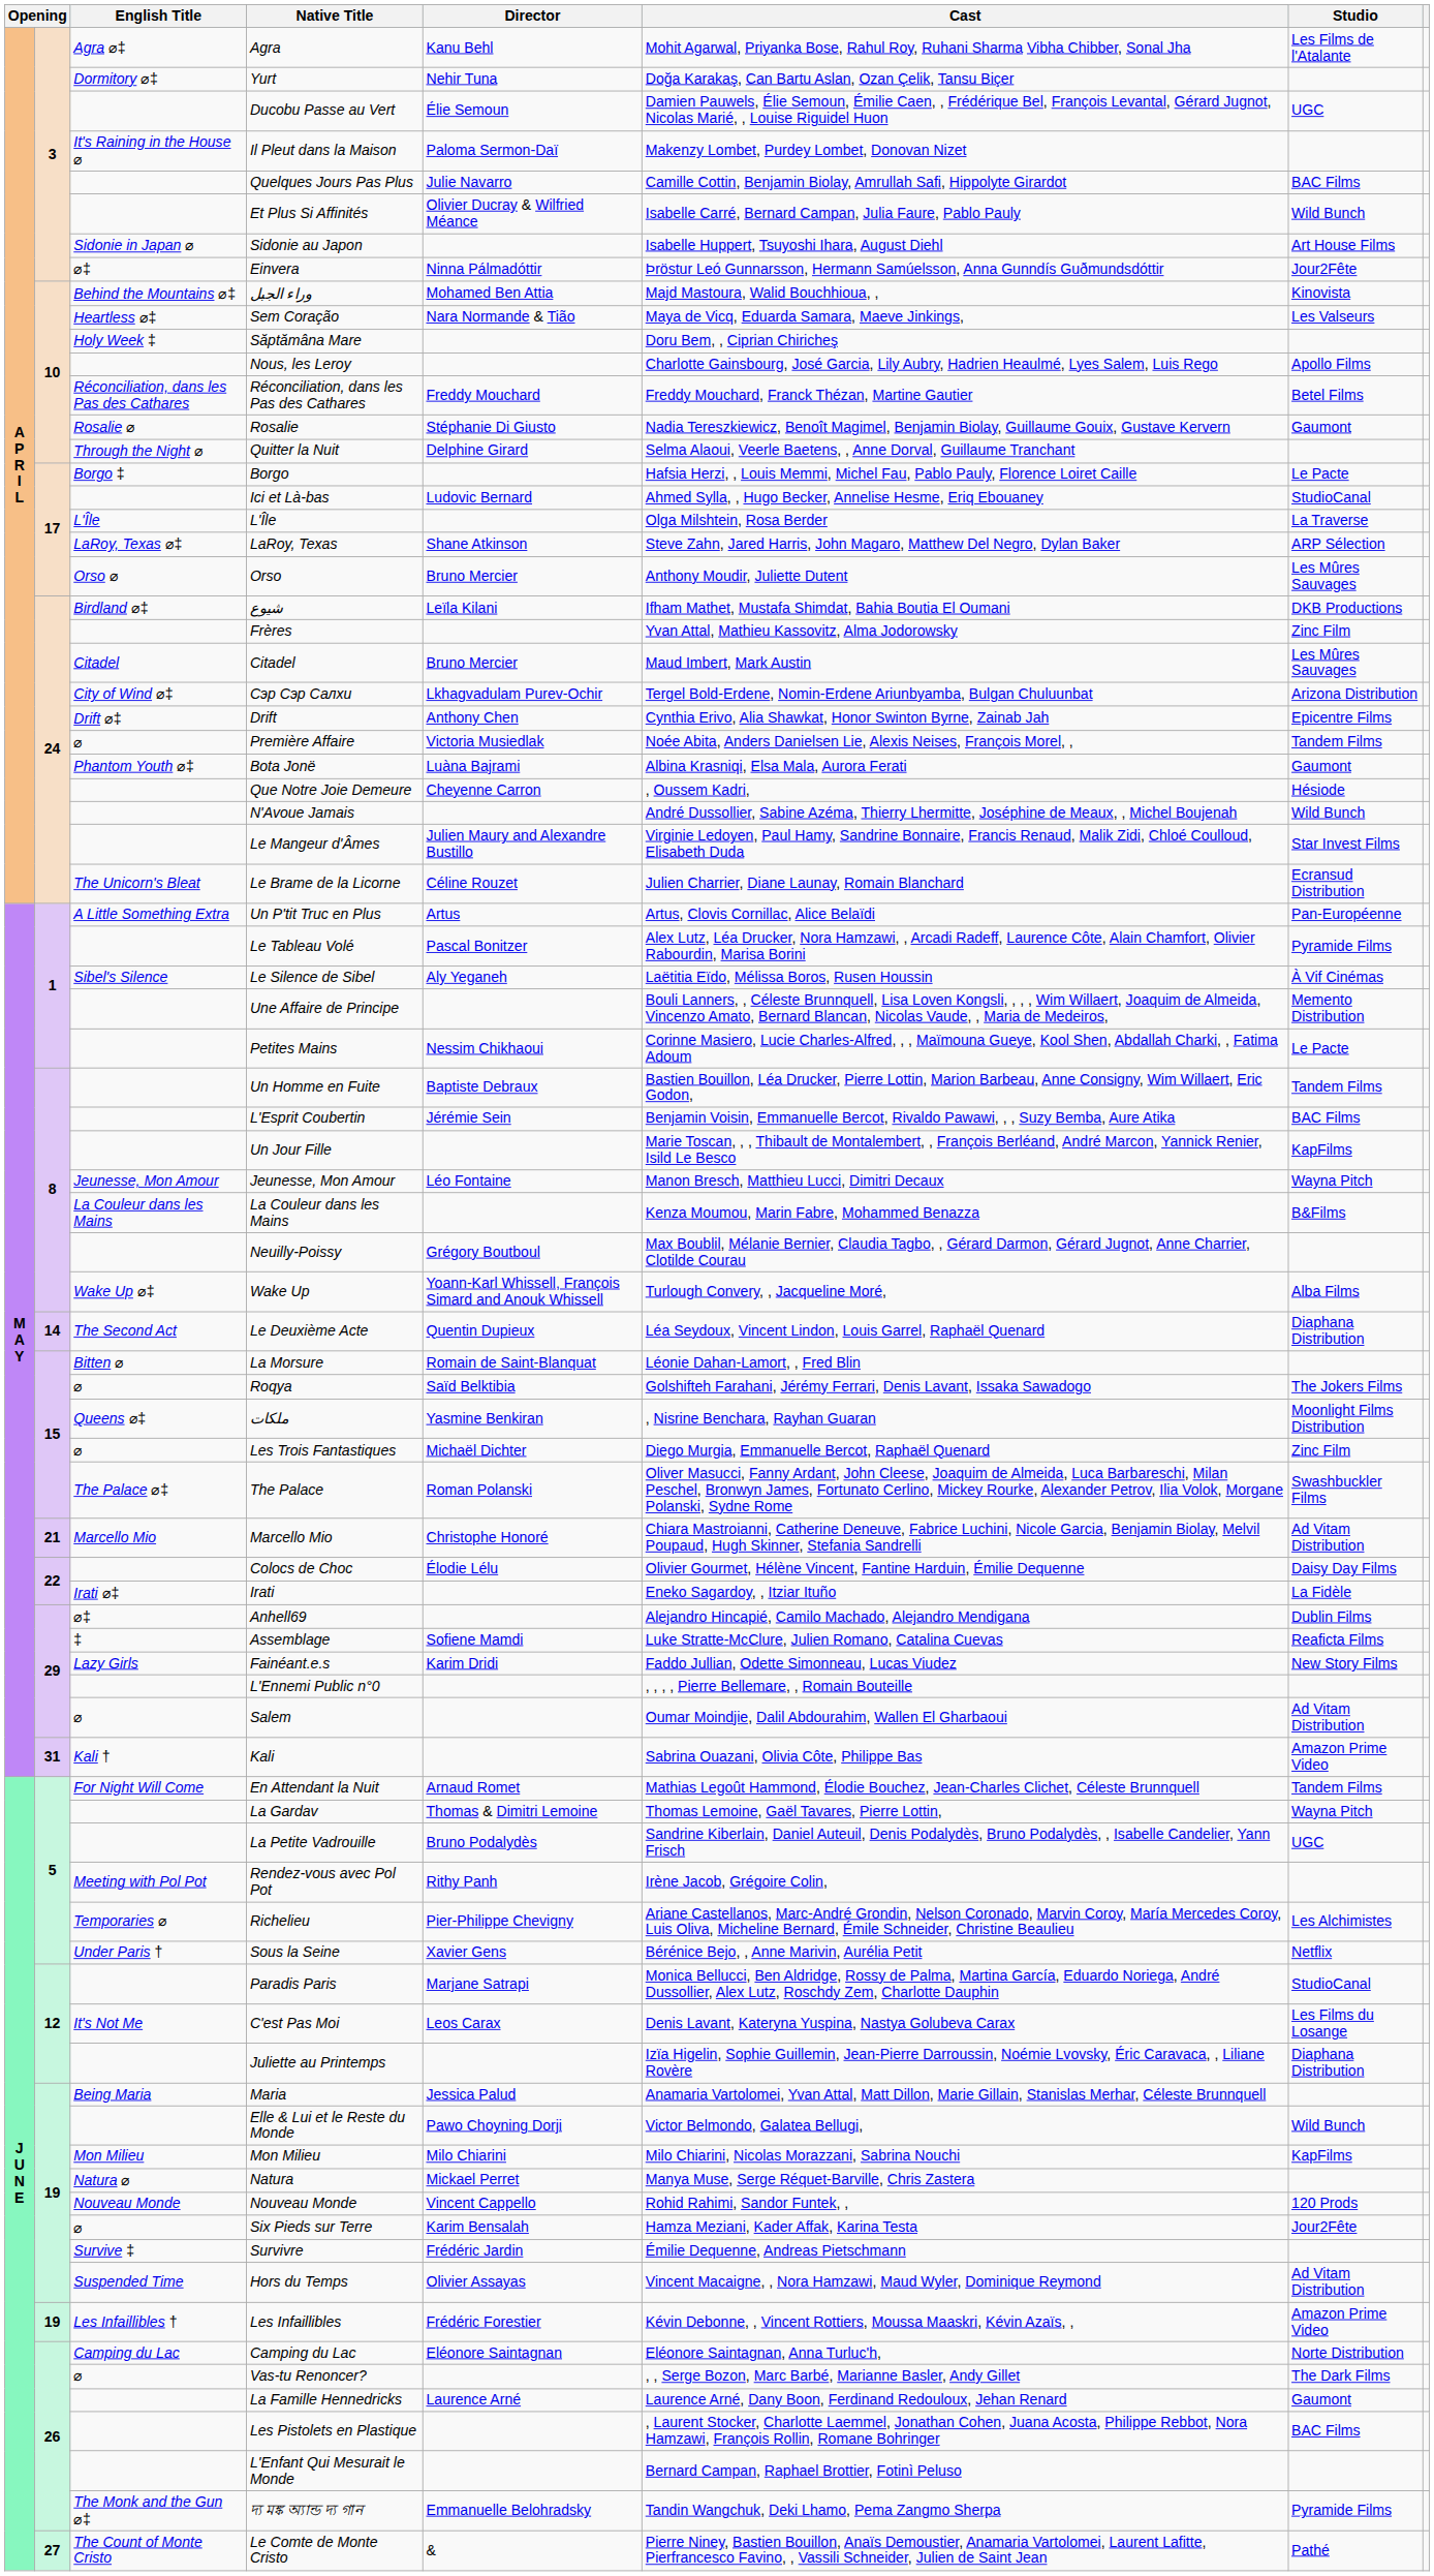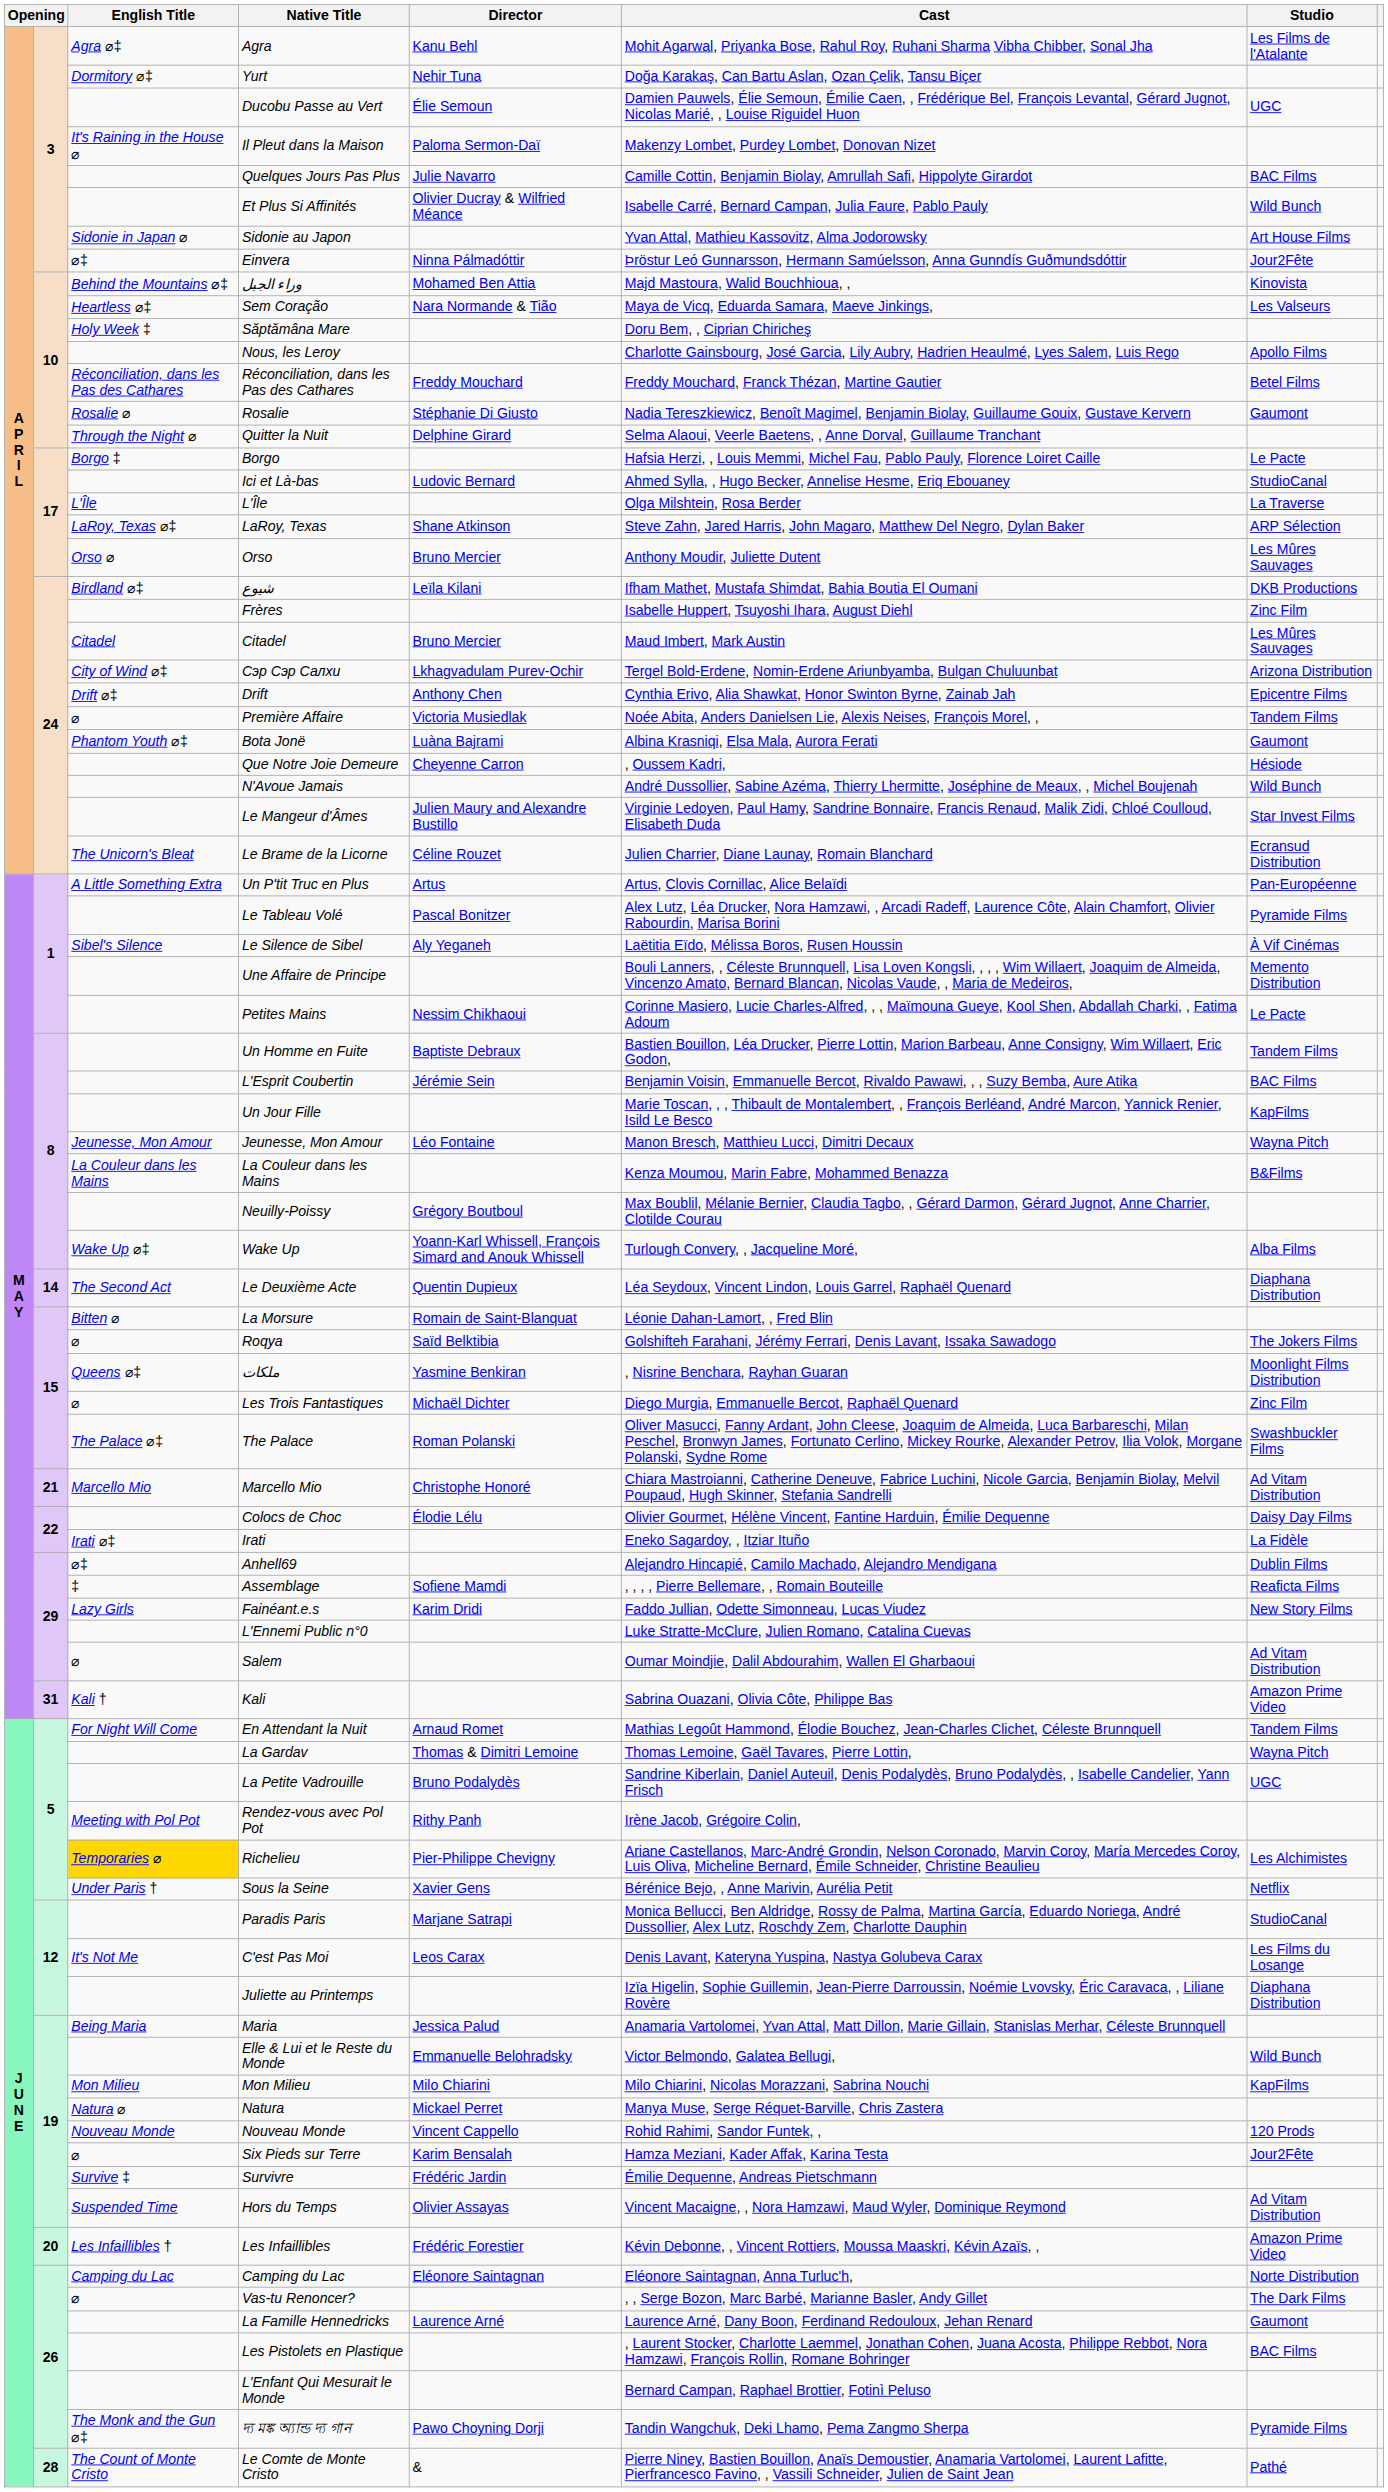Sidonie au Japon | Cast: Isabelle Huppert, Tsuyoshi Ihara, August Diehl -> Yvan Attal, Mathieu Kassovitz, Alma Jodorowsky
Frères | Cast: Yvan Attal, Mathieu Kassovitz, Alma Jodorowsky -> Isabelle Huppert, Tsuyoshi Ihara, August Diehl
Assemblage | Cast: Luke Stratte-McClure, Julien Romano, Catalina Cuevas -> , , , , Pierre Bellemare, , Romain Bouteille
L'Ennemi Public n°0 | Cast: , , , , Pierre Bellemare, , Romain Bouteille -> Luke Stratte-McClure, Julien Romano, Catalina Cuevas
Richelieu | English Title: no background -> gold background
Elle & Lui et le Reste du Monde | Director: Pawo Choyning Dorji -> Emmanuelle Belohradsky
Les Infaillibles | column 2: 19 -> 20
দ্য মঙ্ক অ্যান্ড দ্য গান | Director: Emmanuelle Belohradsky -> Pawo Choyning Dorji
Le Comte de Monte Cristo | column 2: 27 -> 28
